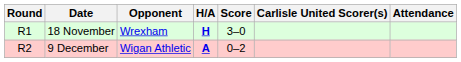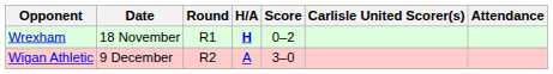columns swapped: Round <-> Opponent
18 November | Score: 3–0 -> 0–2
9 December | H/A: bold -> normal
9 December | Score: 0–2 -> 3–0
